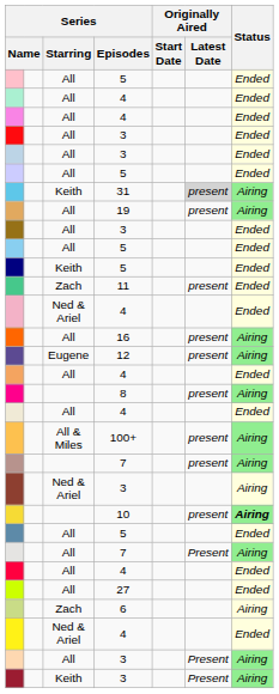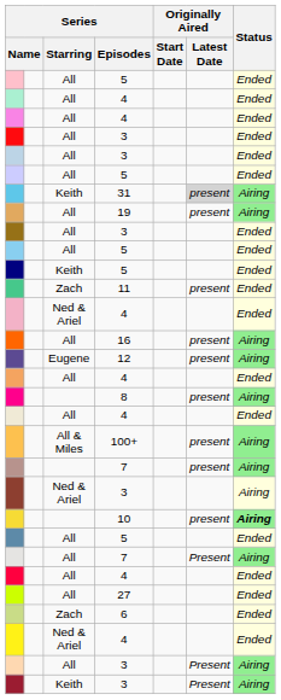6 | Status: Airing -> Ended
